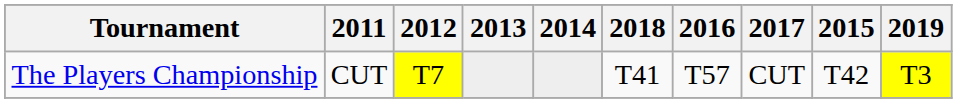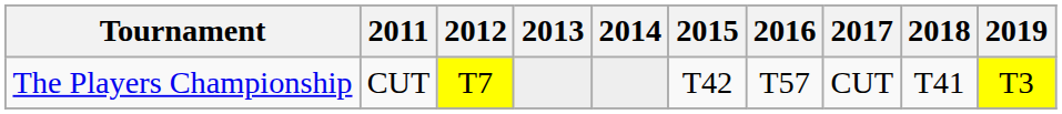columns swapped: 2015 <-> 2018
